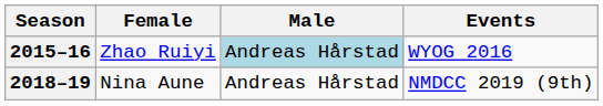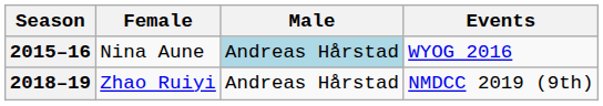2015–16 | Female: Zhao Ruiyi -> Nina Aune
2018–19 | Female: Nina Aune -> Zhao Ruiyi
